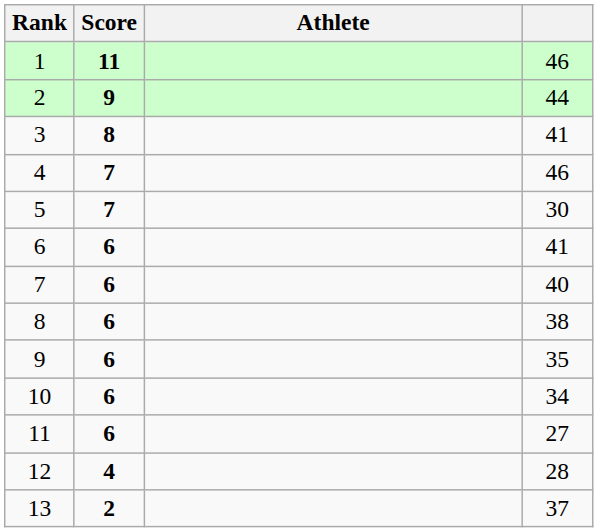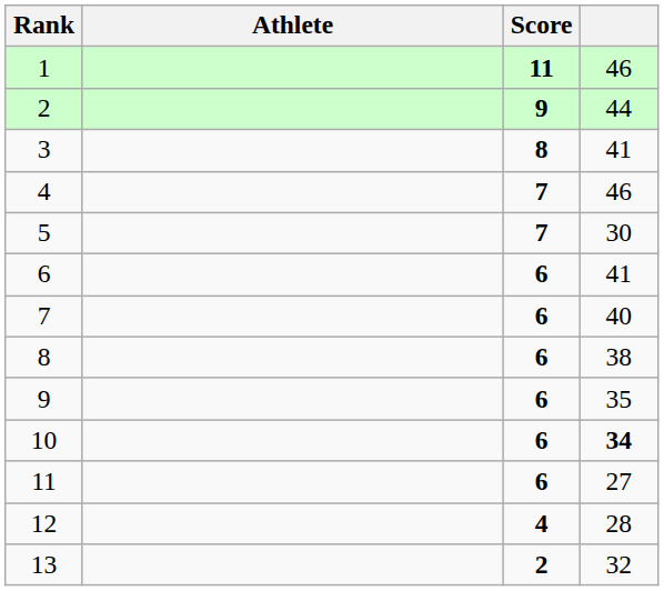columns swapped: Athlete <-> Score
10 | column 4: normal -> bold
13 | column 4: 37 -> 32
